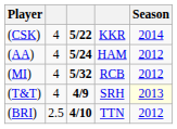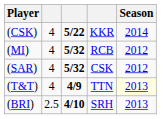- row: (AA) | 4 | 5/24 | HAM | 2012
+ row: (SAR) | 4 | 5/32 | CSK | 2012
(T&T) | column 4: SRH -> TTN
(BRI) | column 4: TTN -> SRH
(BRI) | Season: 2012 -> 2013
